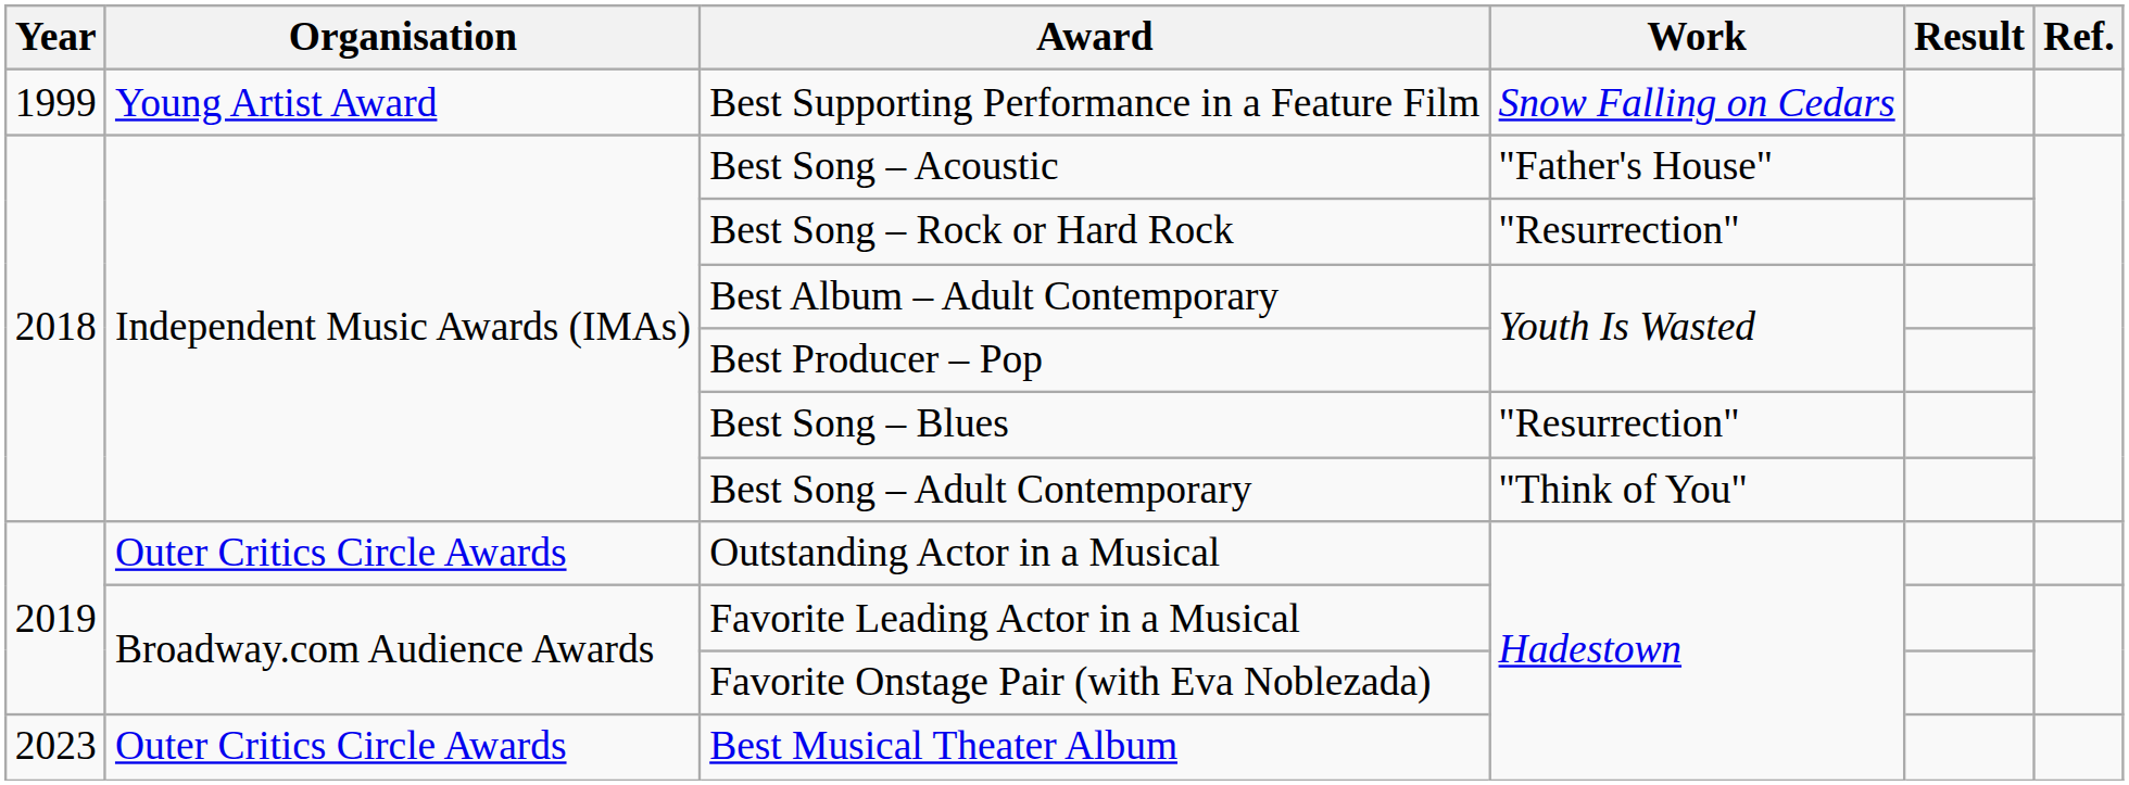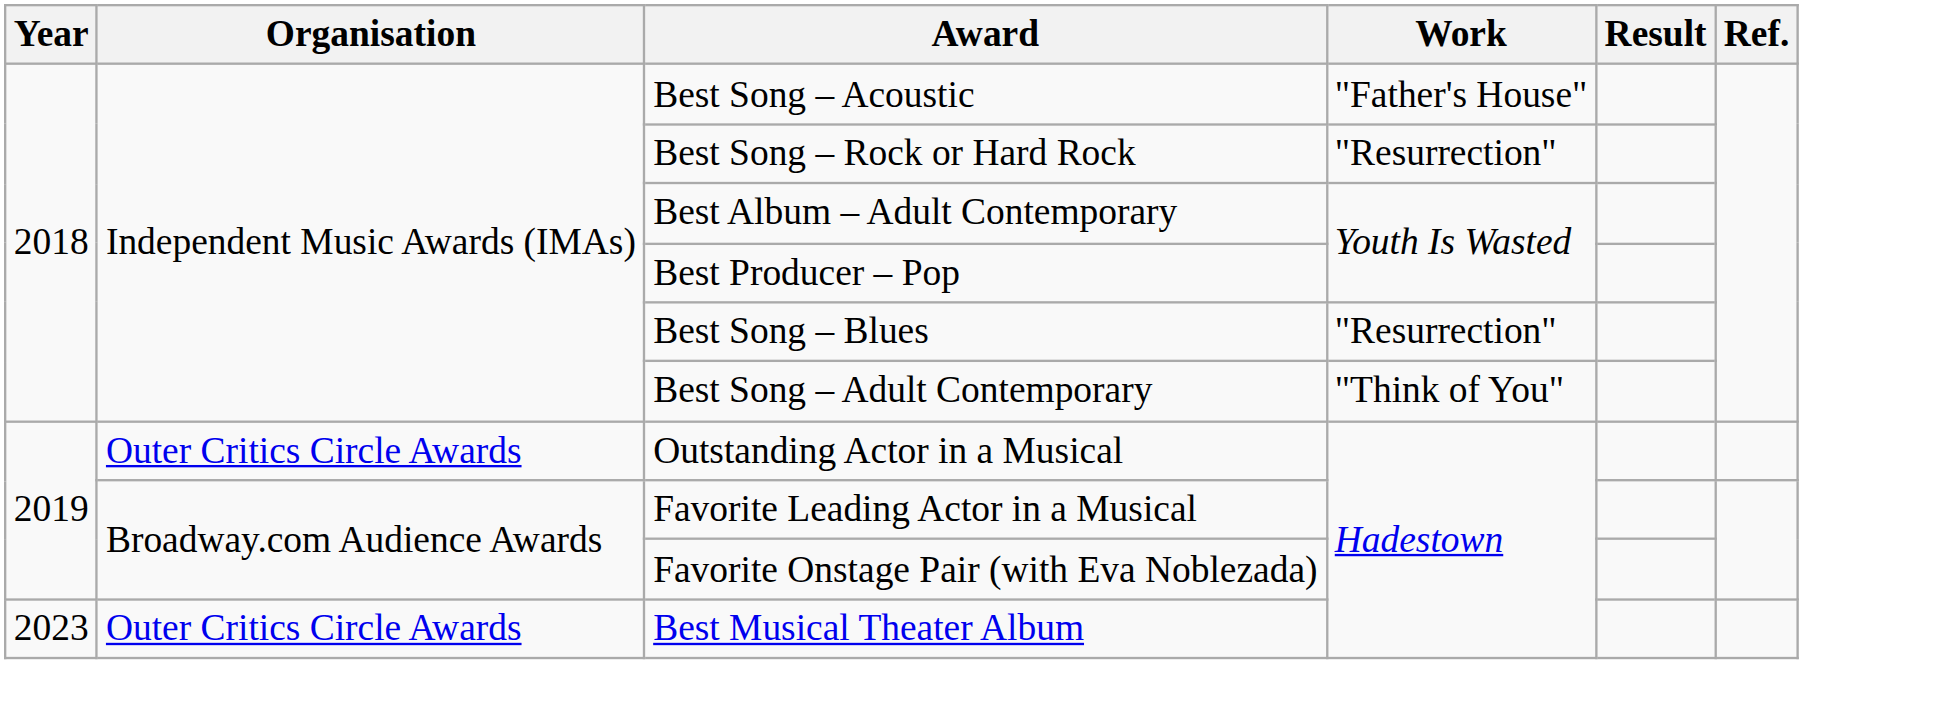- row: 1999 | Young Artist Award | Best Supporting Performance in a Feature Film | Snow Falling on Cedars
